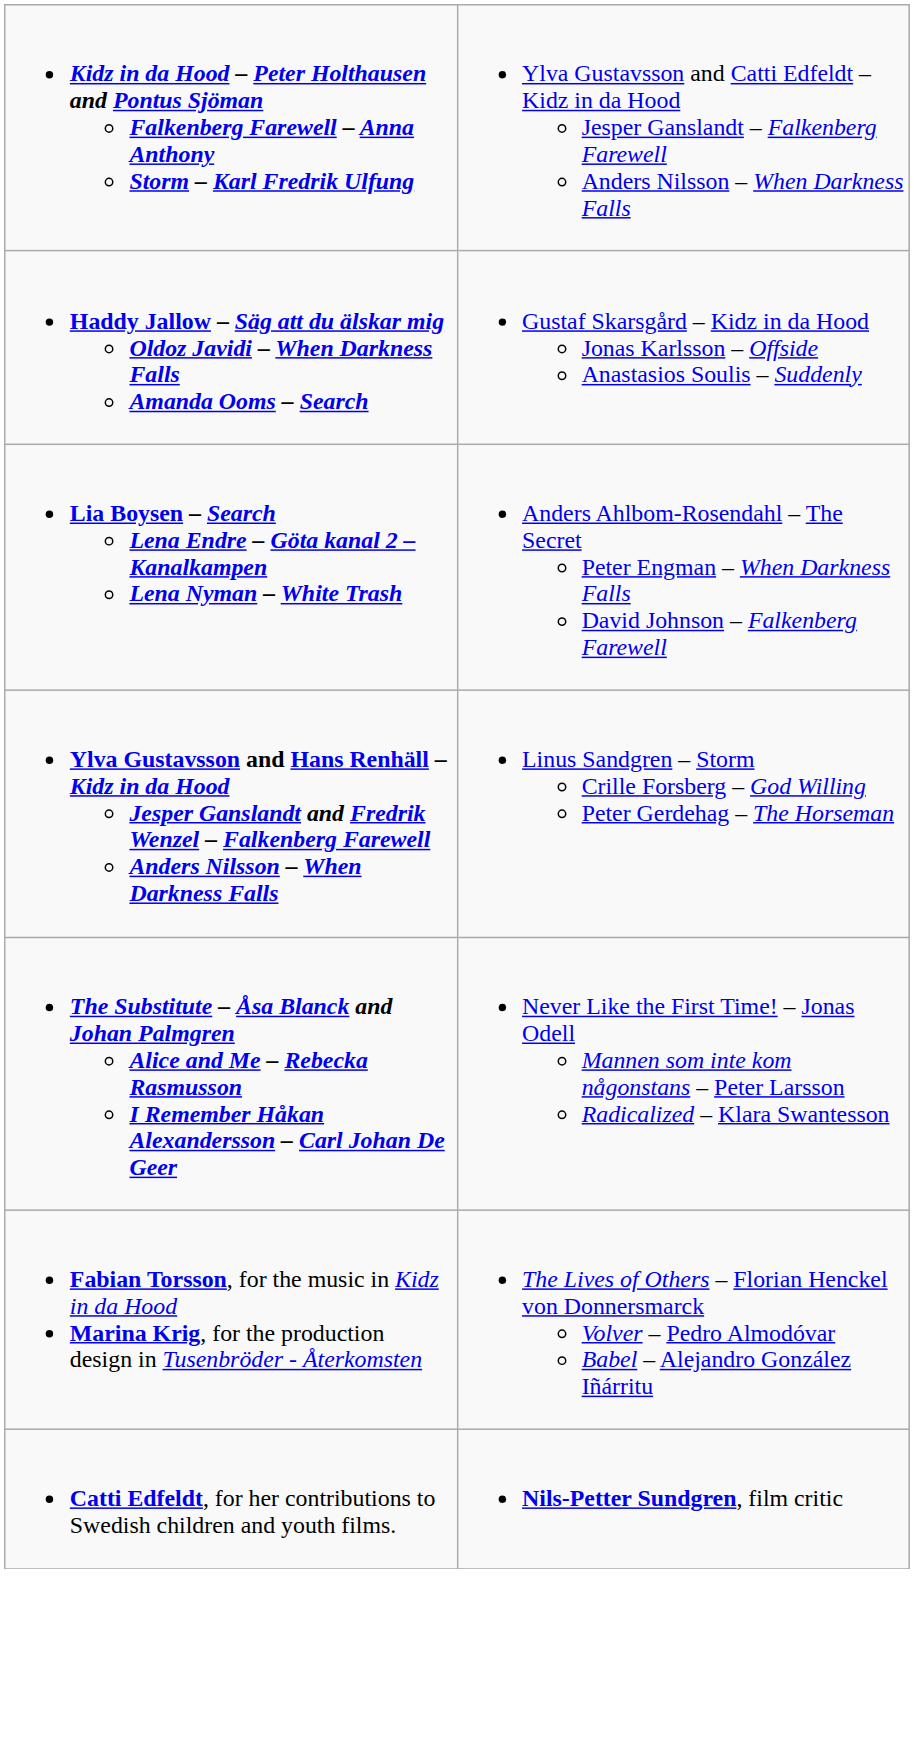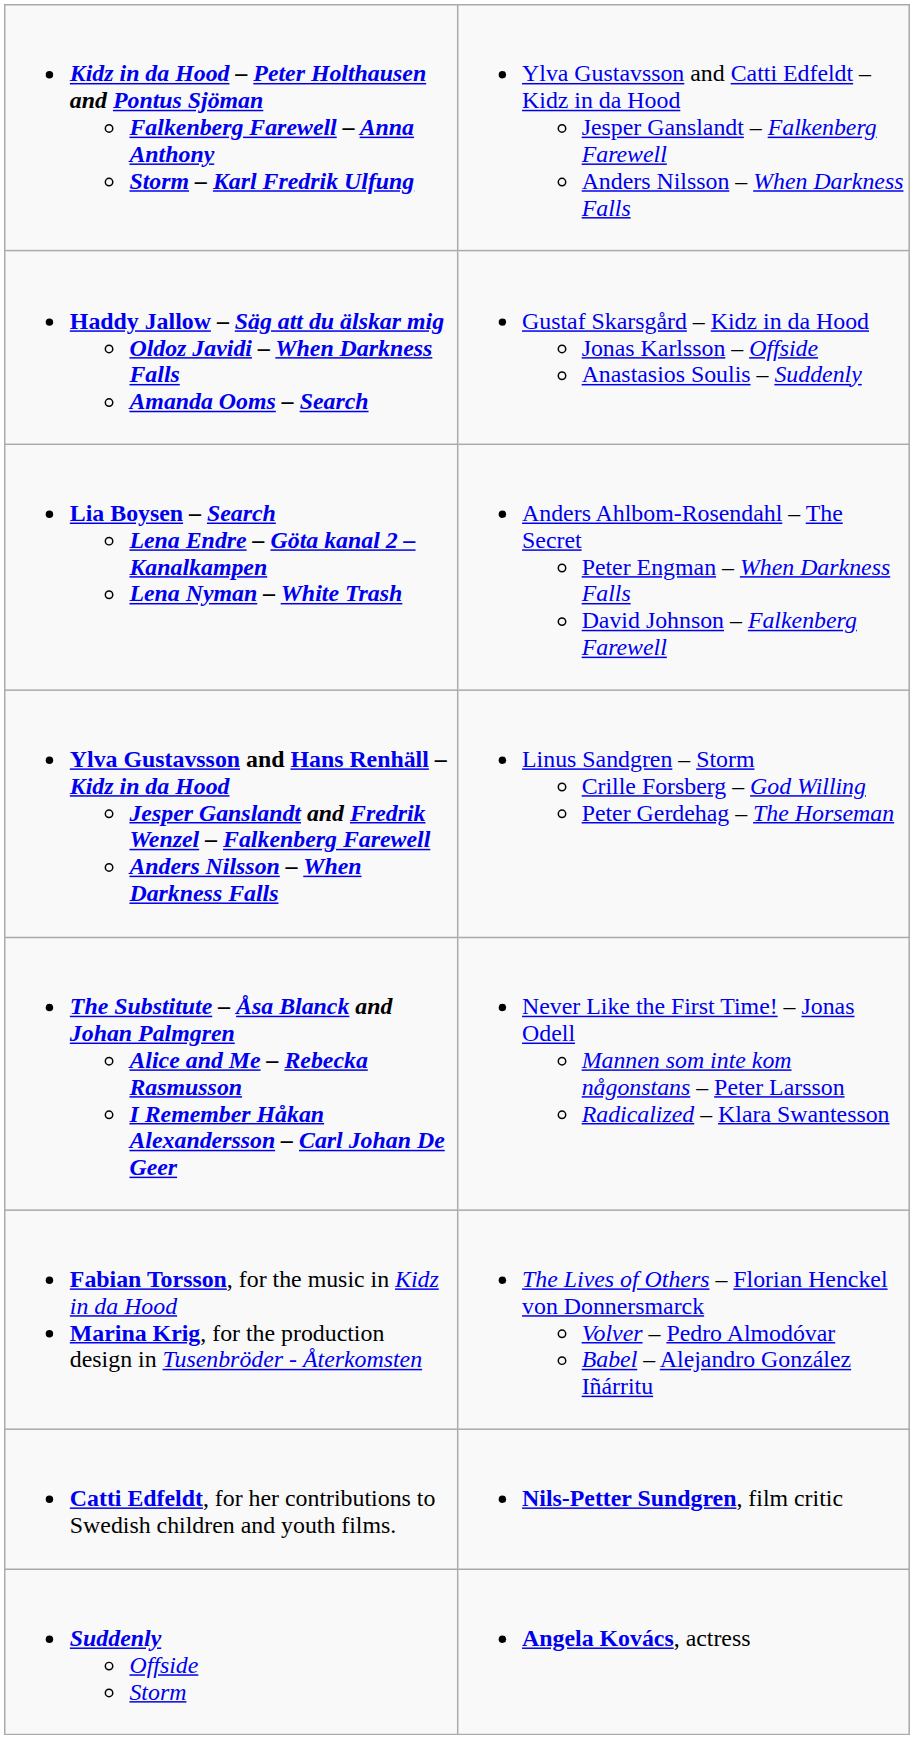+ row: Suddenly Offside Storm | Angela Kovács, actress
